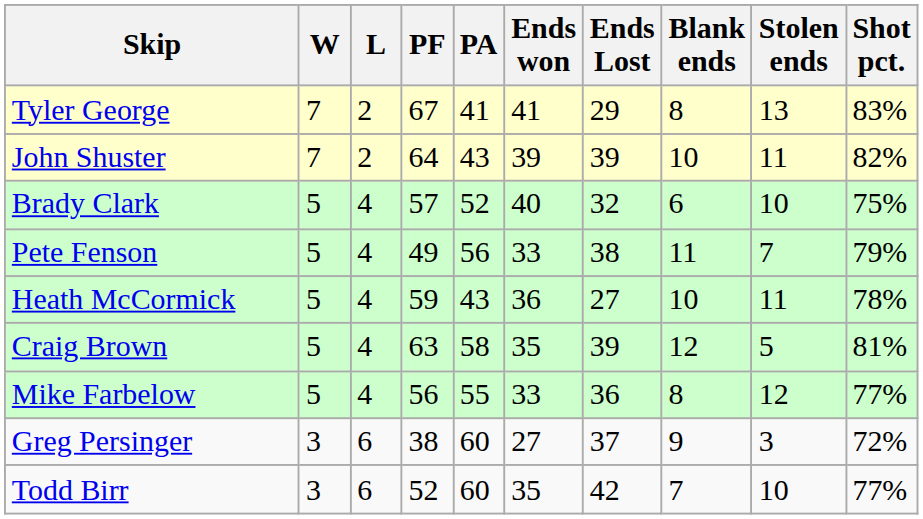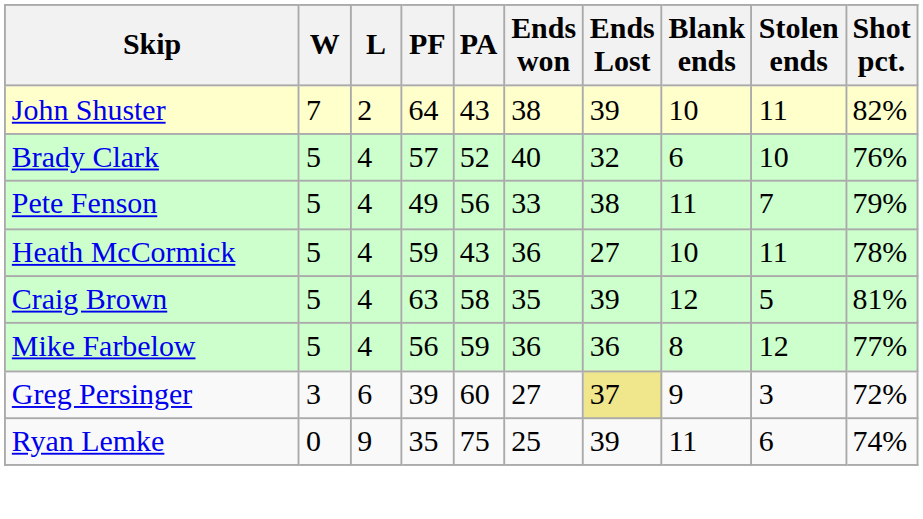- row: Tyler George | 7 | 2 | 67 | 41 | 41 | 29 | 8 | 13 | 83%
John Shuster | Ends won: 39 -> 38
Brady Clark | Shot pct.: 75% -> 76%
Mike Farbelow | PA: 55 -> 59
Mike Farbelow | Ends won: 33 -> 36
Greg Persinger | PF: 38 -> 39
Greg Persinger | Ends Lost: no background -> khaki background
- row: Todd Birr | 3 | 6 | 52 | 60 | 35 | 42 | 7 | 10 | 77%
+ row: Ryan Lemke | 0 | 9 | 35 | 75 | 25 | 39 | 11 | 6 | 74%
